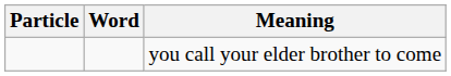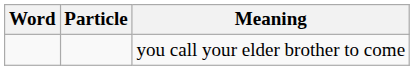columns swapped: Particle <-> Word
